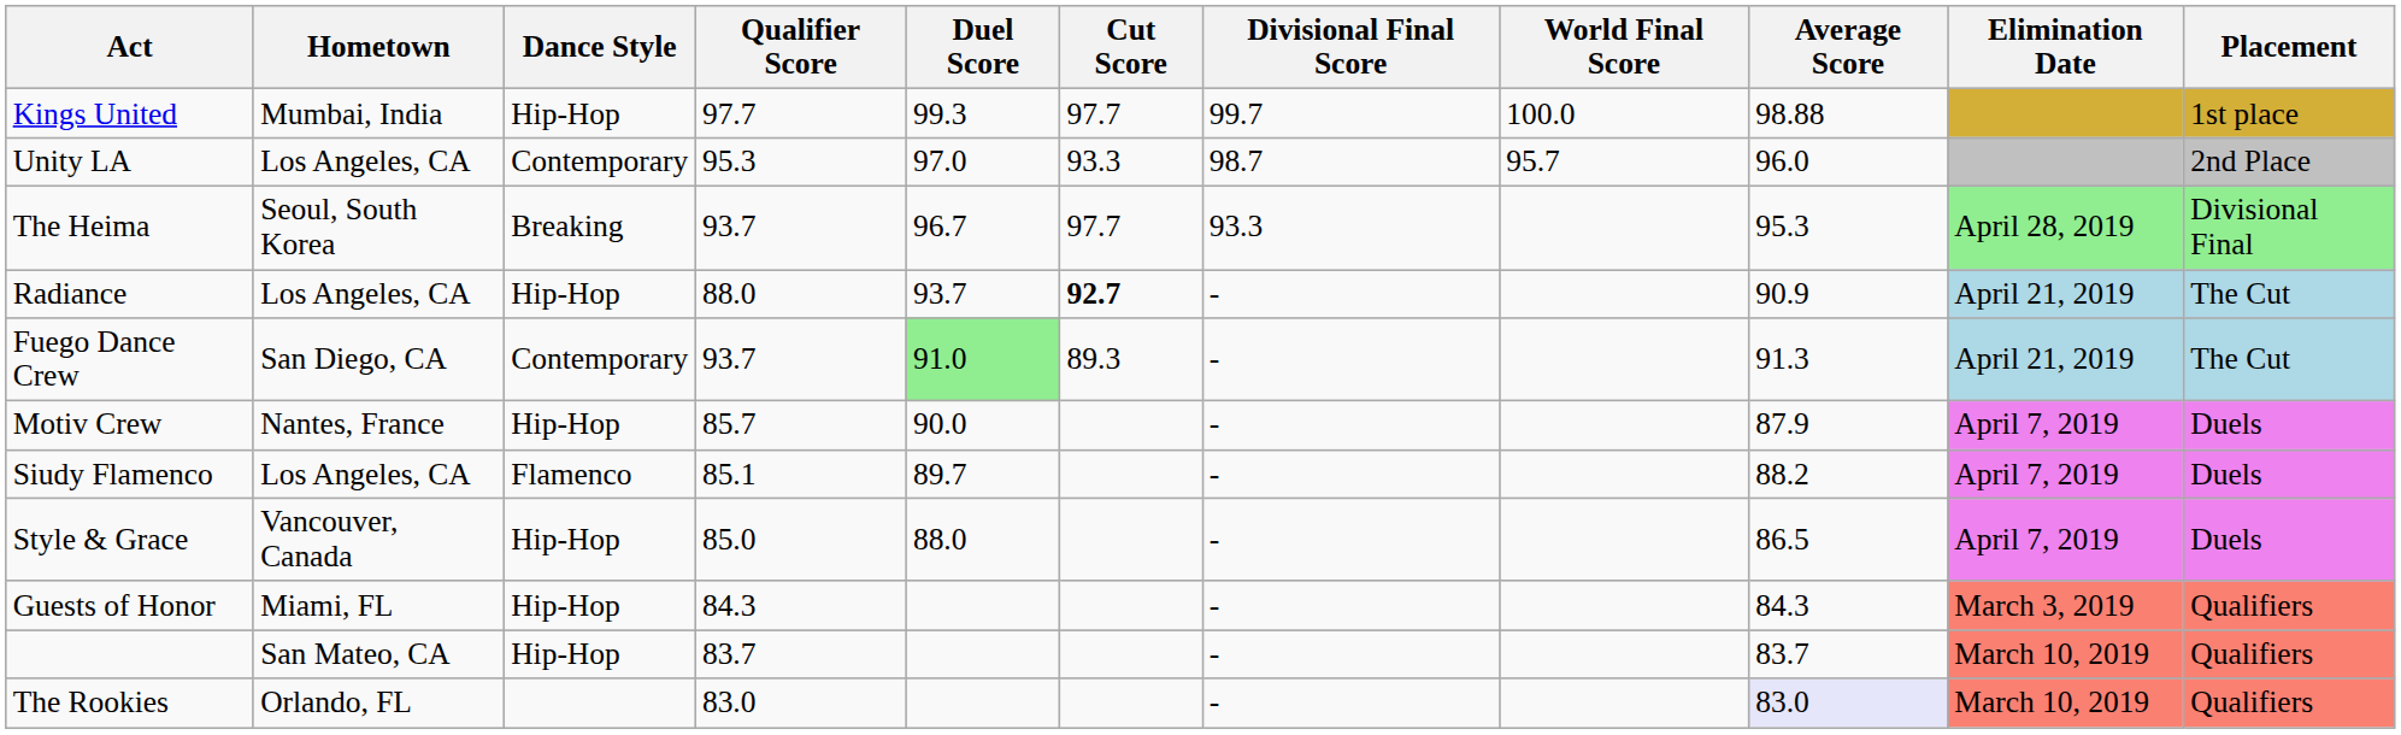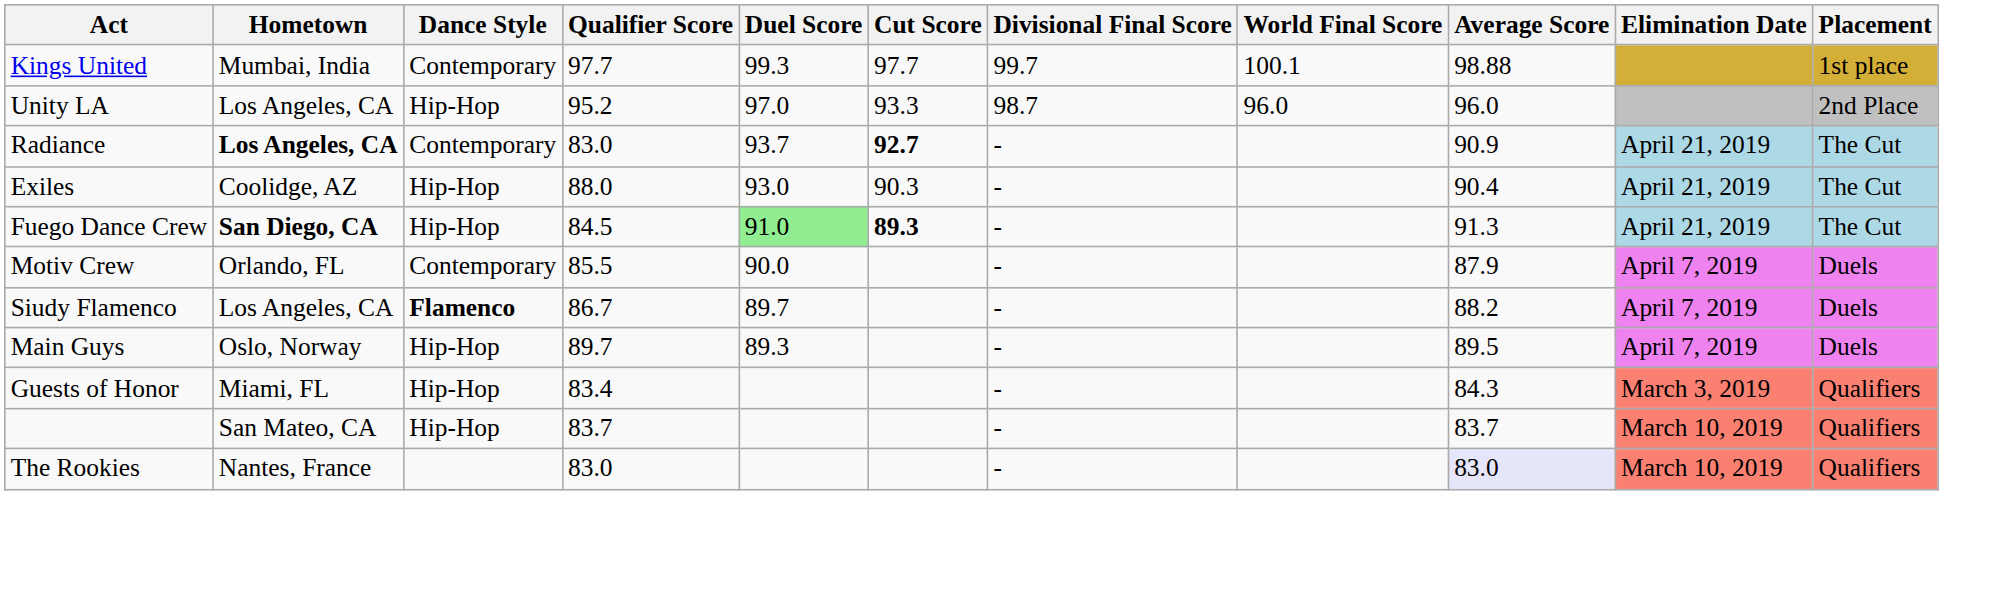Kings United | Dance Style: Hip-Hop -> Contemporary
Kings United | World Final Score: 100.0 -> 100.1
Unity LA | Dance Style: Contemporary -> Hip-Hop
Unity LA | Qualifier Score: 95.3 -> 95.2
Unity LA | World Final Score: 95.7 -> 96.0
- row: The Heima | Seoul, South Korea | Breaking | 93.7 | 96.7 | 97.7 | 93.3 | 95.3 | April 28, 2019 | Divisional Final
Radiance | Hometown: normal -> bold
Radiance | Dance Style: Hip-Hop -> Contemporary
Radiance | Qualifier Score: 88.0 -> 83.0
+ row: Exiles | Coolidge, AZ | Hip-Hop | 88.0 | 93.0 | 90.3 | - | 90.4 | April 21, 2019 | The Cut
Fuego Dance Crew | Hometown: normal -> bold
Fuego Dance Crew | Dance Style: Contemporary -> Hip-Hop
Fuego Dance Crew | Qualifier Score: 93.7 -> 84.5
Fuego Dance Crew | Cut Score: normal -> bold
Motiv Crew | Hometown: Nantes, France -> Orlando, FL
Motiv Crew | Dance Style: Hip-Hop -> Contemporary
Motiv Crew | Qualifier Score: 85.7 -> 85.5
Siudy Flamenco | Dance Style: normal -> bold
Siudy Flamenco | Qualifier Score: 85.1 -> 86.7
+ row: Main Guys | Oslo, Norway | Hip-Hop | 89.7 | 89.3 | - | 89.5 | April 7, 2019 | Duels
- row: Style & Grace | Vancouver, Canada | Hip-Hop | 85.0 | 88.0 | - | 86.5 | April 7, 2019 | Duels
Guests of Honor | Qualifier Score: 84.3 -> 83.4
The Rookies | Hometown: Orlando, FL -> Nantes, France
